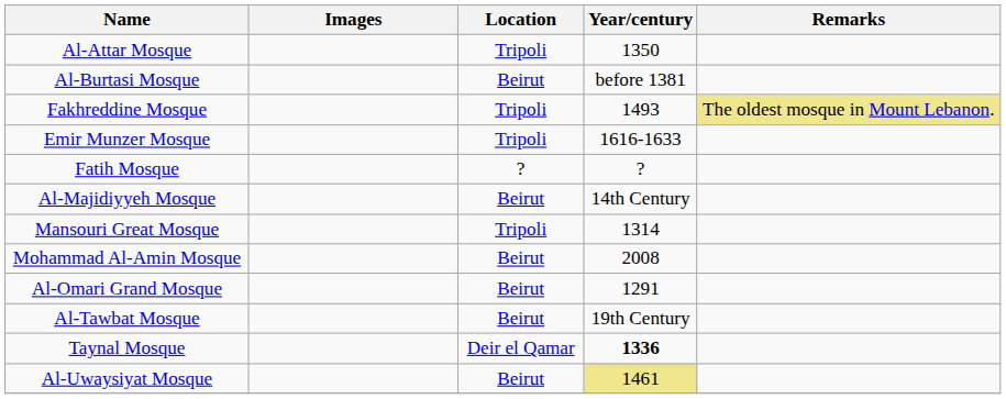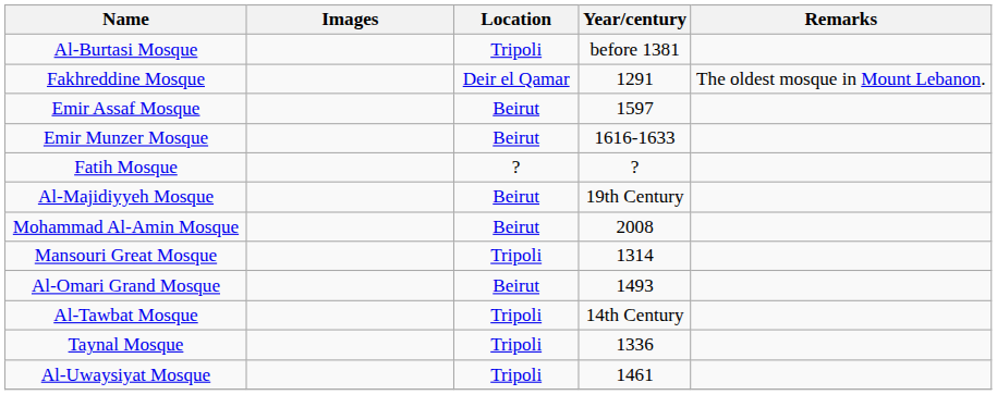- row: Al-Attar Mosque | Tripoli | 1350
Al-Burtasi Mosque | Location: Beirut -> Tripoli
Fakhreddine Mosque | Location: Tripoli -> Deir el Qamar
Fakhreddine Mosque | Year/century: 1493 -> 1291
Fakhreddine Mosque | Remarks: khaki background -> no background
+ row: Emir Assaf Mosque | Beirut | 1597
Emir Munzer Mosque | Location: Tripoli -> Beirut
Al-Majidiyyeh Mosque | Year/century: 14th Century -> 19th Century
rows swapped: Mansouri Great Mosque <-> Mohammad Al-Amin Mosque
Al-Omari Grand Mosque | Year/century: 1291 -> 1493
Al-Tawbat Mosque | Location: Beirut -> Tripoli
Al-Tawbat Mosque | Year/century: 19th Century -> 14th Century
Taynal Mosque | Location: Deir el Qamar -> Tripoli
Taynal Mosque | Year/century: bold -> normal
Al-Uwaysiyat Mosque | Location: Beirut -> Tripoli
Al-Uwaysiyat Mosque | Year/century: khaki background -> no background
